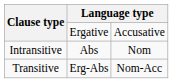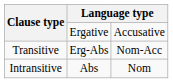rows swapped: Transitive <-> Intransitive
